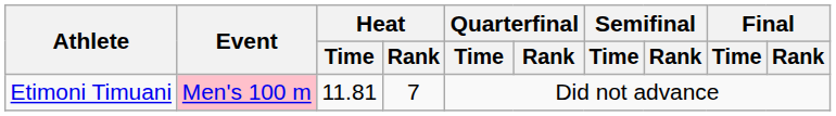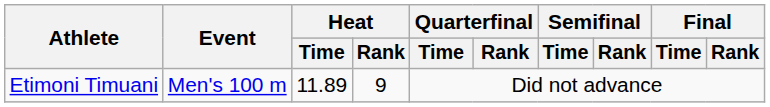Etimoni Timuani | Event: pink background -> no background
Etimoni Timuani | Heat / Time: 11.81 -> 11.89
Etimoni Timuani | Heat / Rank: 7 -> 9
